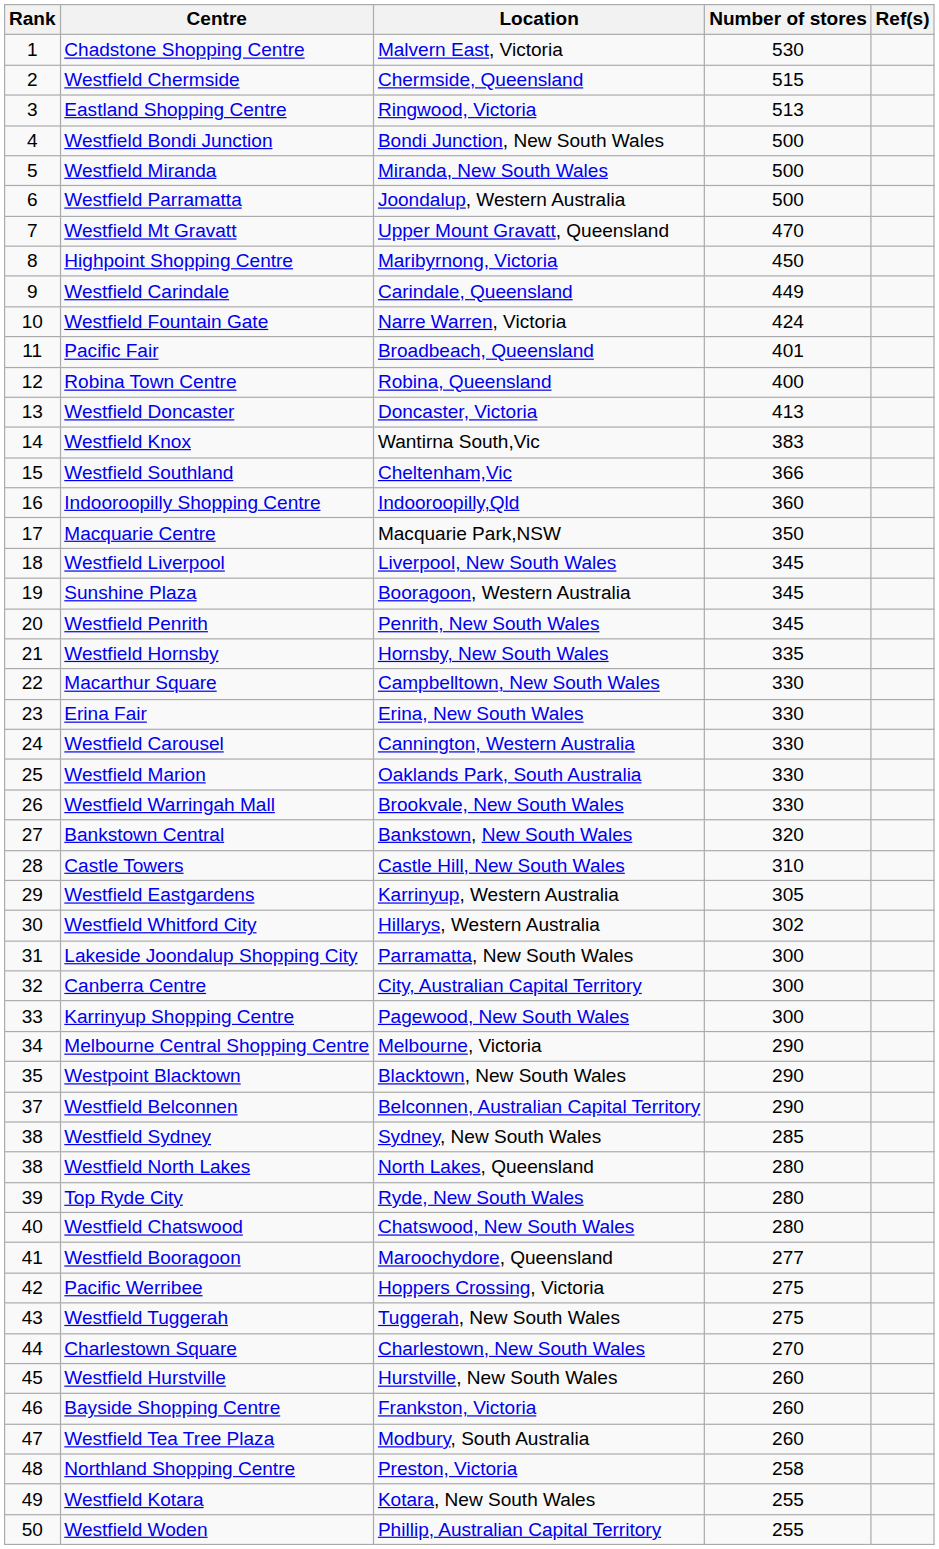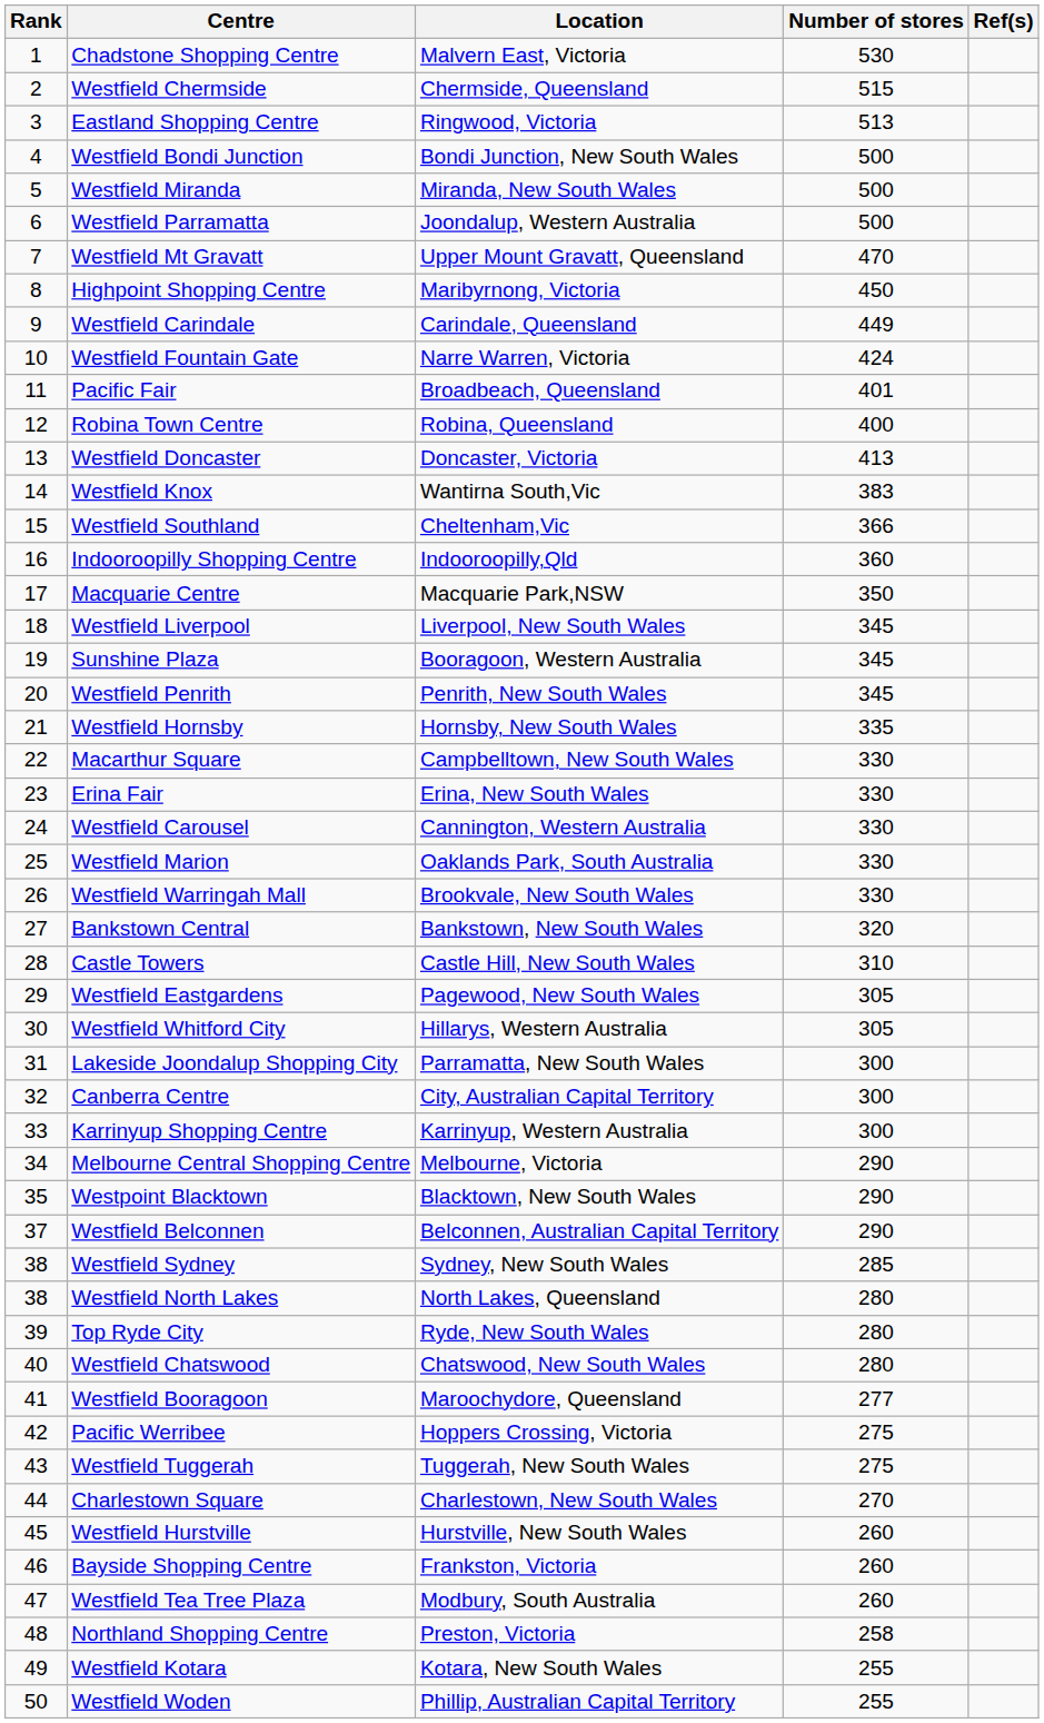Westfield Eastgardens | Location: Karrinyup, Western Australia -> Pagewood, New South Wales
Westfield Whitford City | Number of stores: 302 -> 305
Karrinyup Shopping Centre | Location: Pagewood, New South Wales -> Karrinyup, Western Australia
